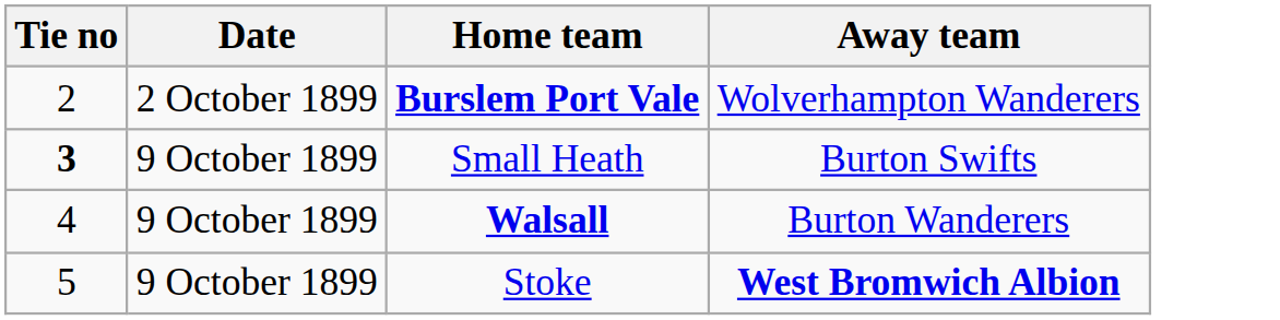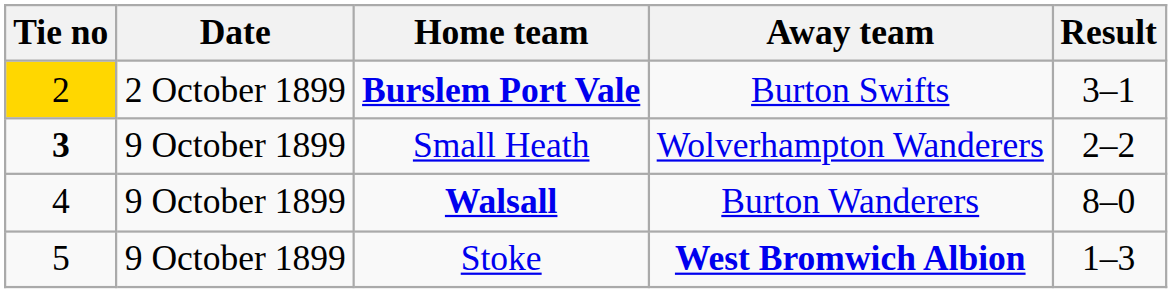+ column: Result | 3–1 | 2–2 | 8–0 | 1–3
Burslem Port Vale | Tie no: no background -> gold background
Burslem Port Vale | Away team: Wolverhampton Wanderers -> Burton Swifts
Small Heath | Away team: Burton Swifts -> Wolverhampton Wanderers
